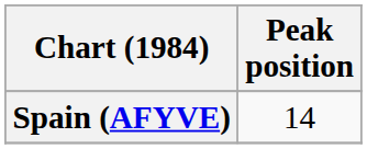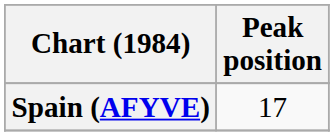Spain (AFYVE) | Peak position: 14 -> 17
